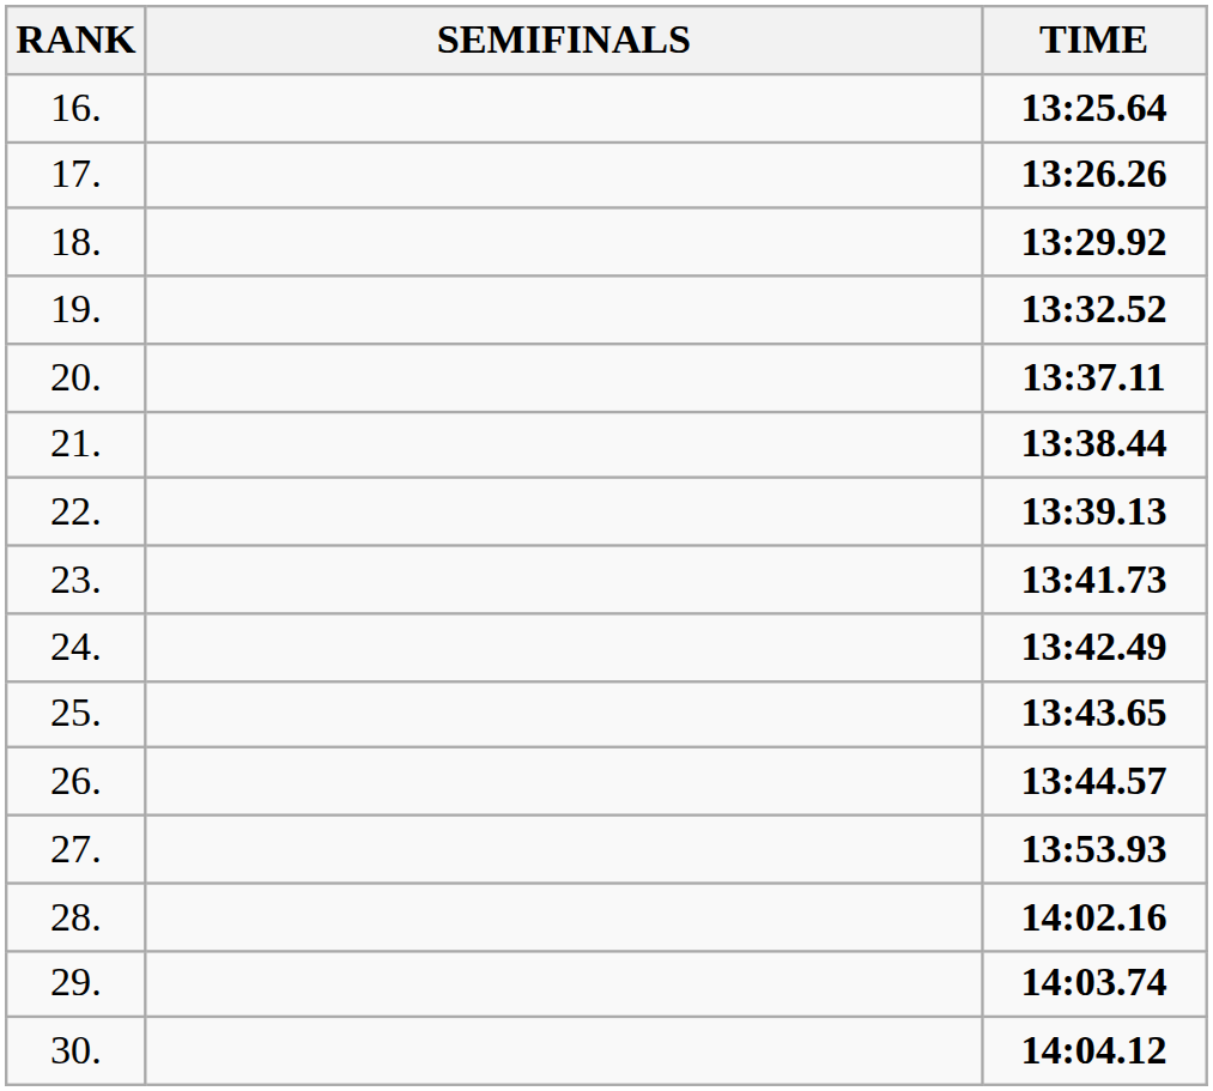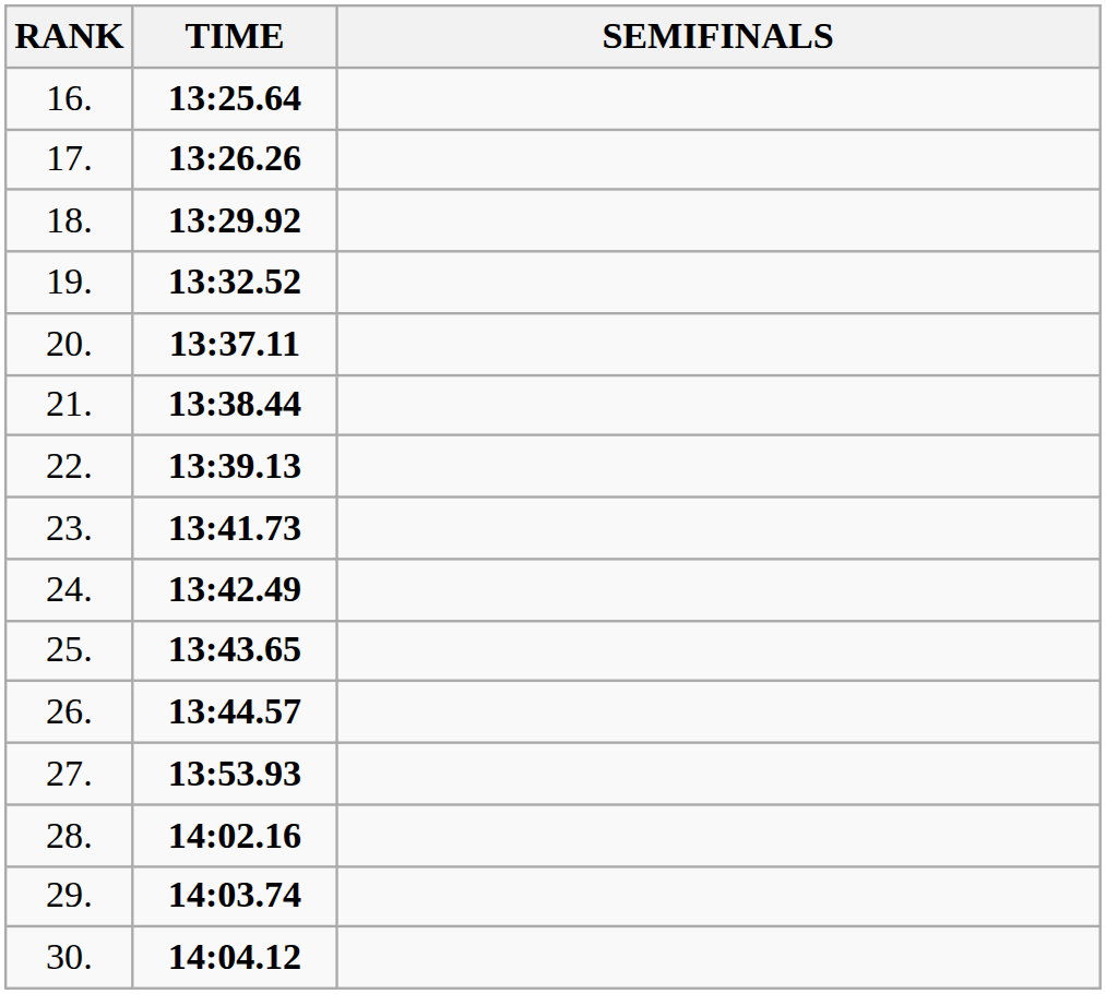columns swapped: SEMIFINALS <-> TIME
